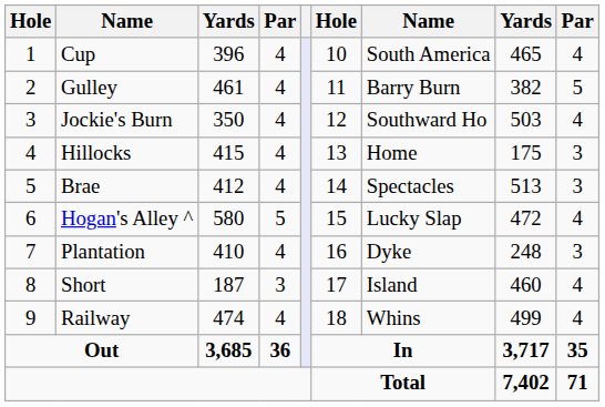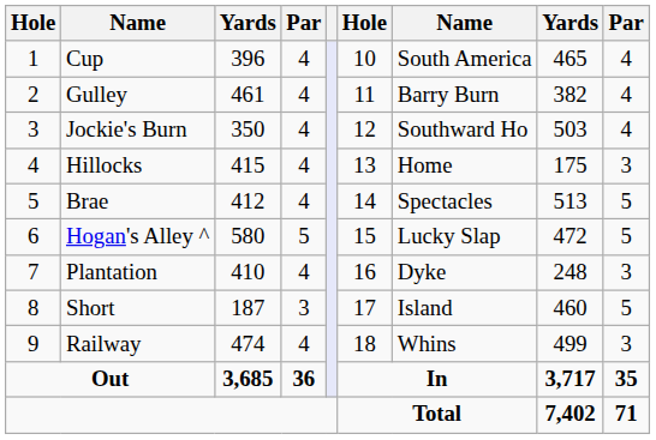Gulley | column 9: 5 -> 4
Brae | column 9: 3 -> 5
Hogan's Alley ^ | column 9: 4 -> 5
Short | column 9: 4 -> 5
Railway | column 9: 4 -> 3
